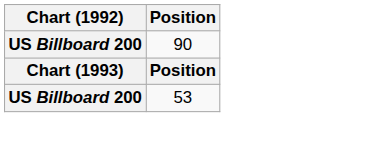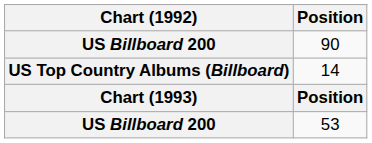+ row: US Top Country Albums (Billboard) | 14
